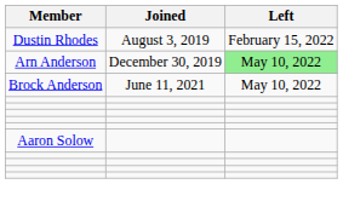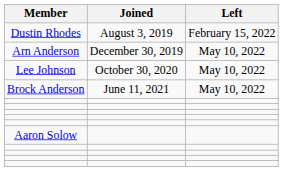Arn Anderson | Left: lightgreen background -> no background
+ row: Lee Johnson | October 30, 2020 | May 10, 2022
